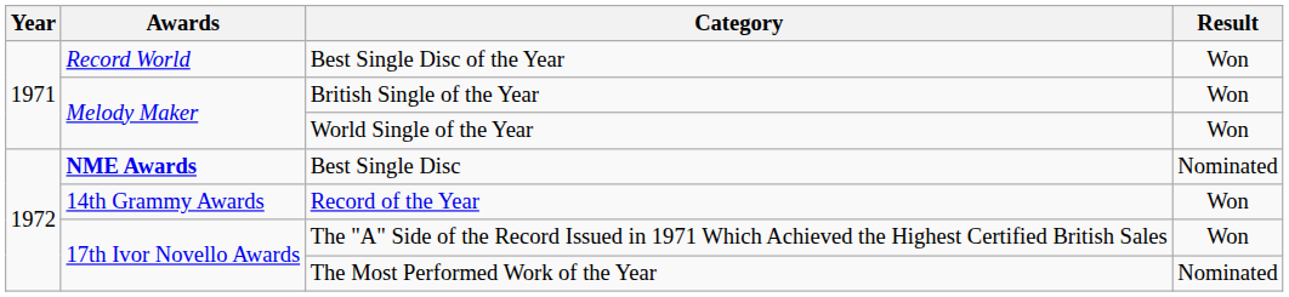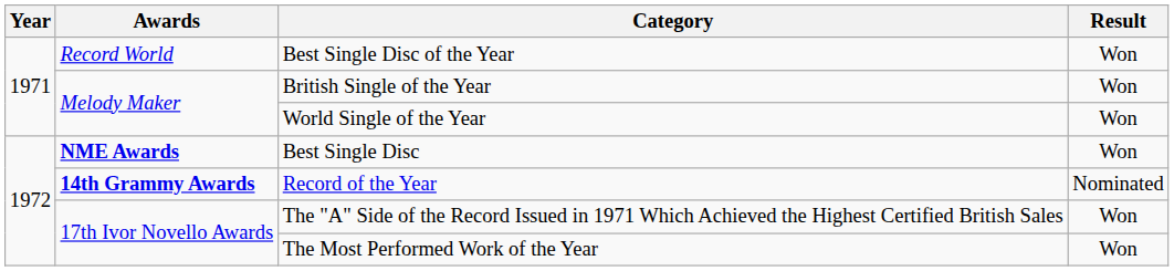Best Single Disc | Result: Nominated -> Won
Record of the Year | Awards: normal -> bold
Record of the Year | Result: Won -> Nominated
The Most Performed Work of the Year | Result: Nominated -> Won
